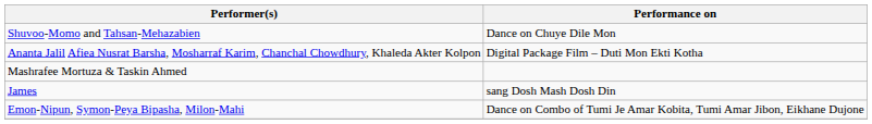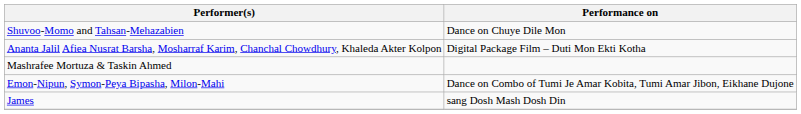rows swapped: James <-> Emon-Nipun, Symon-Peya Bipasha, Milon-Mahi
